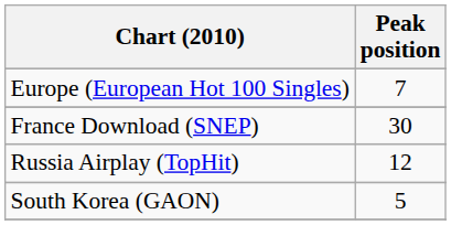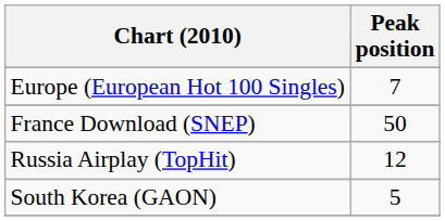France Download (SNEP) | Peak position: 30 -> 50
